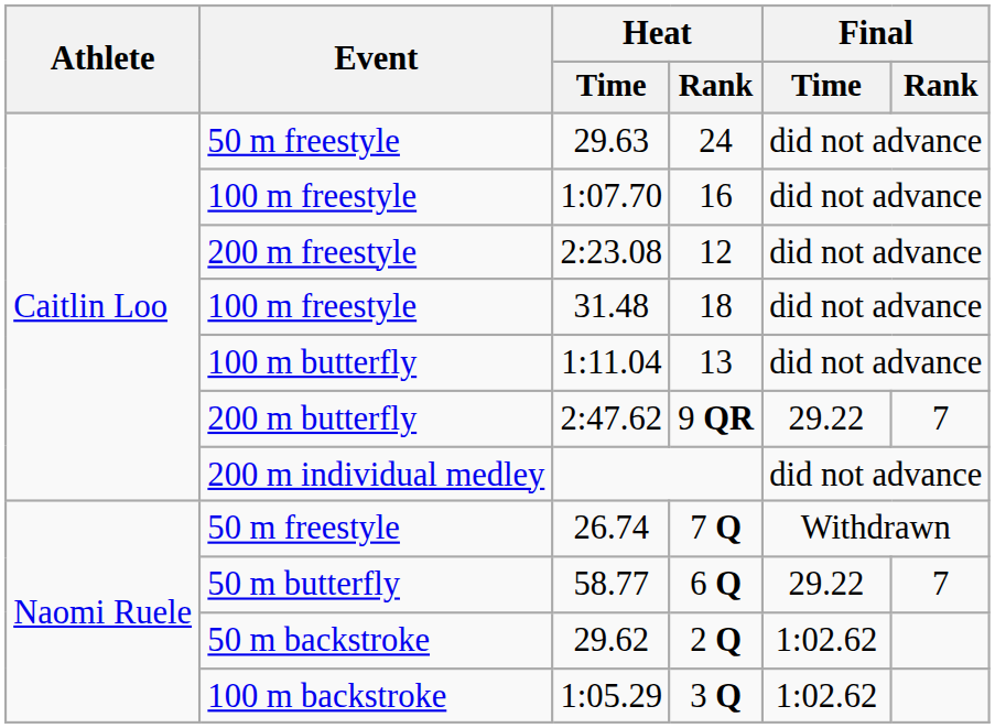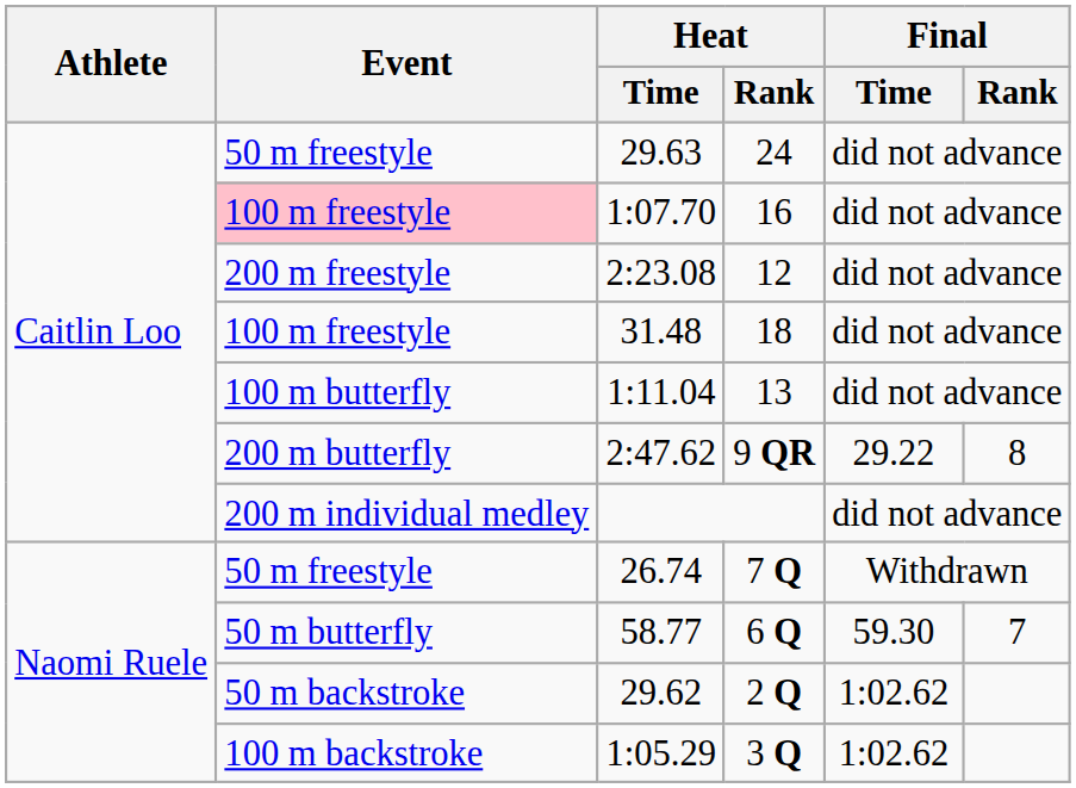1:07.70 | Event: no background -> pink background
2:47.62 | Final / Rank: 7 -> 8
58.77 | Final / Time: 29.22 -> 59.30
